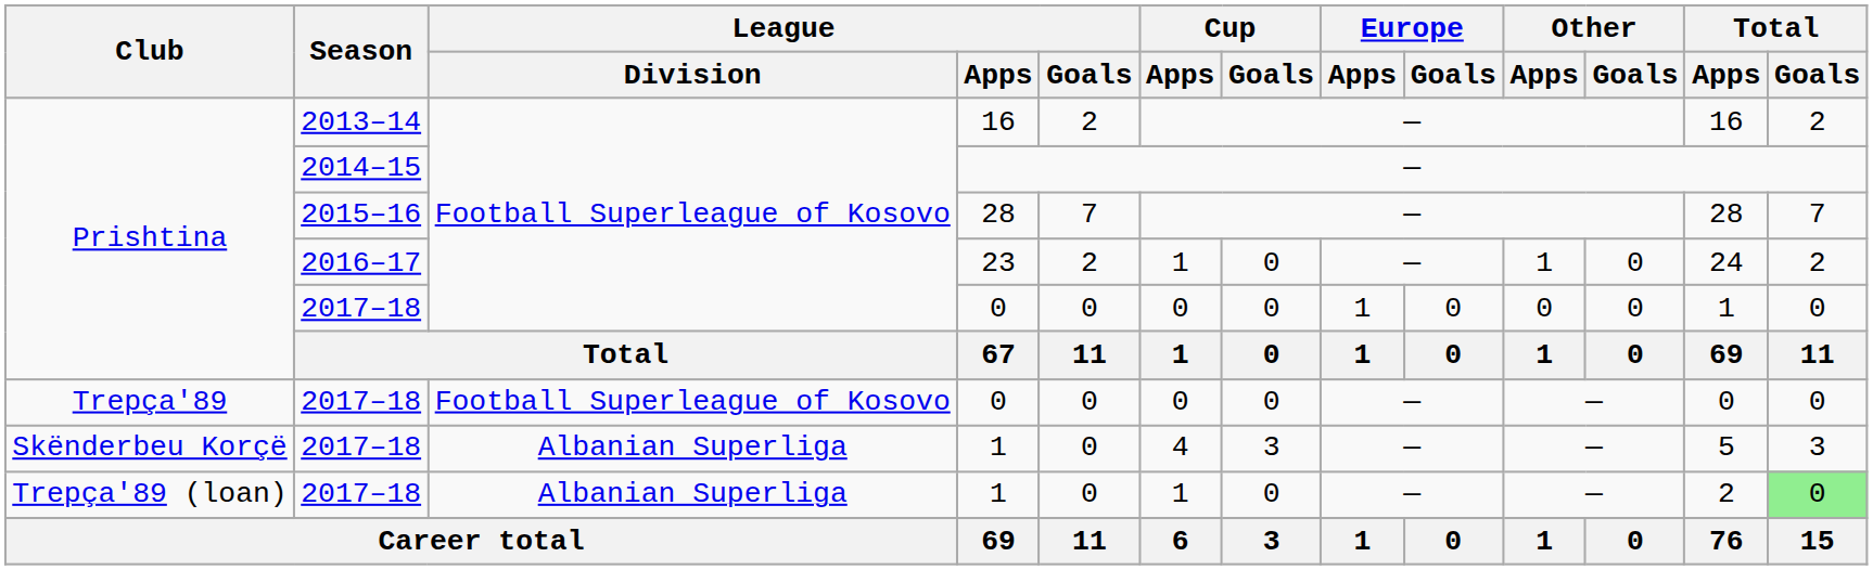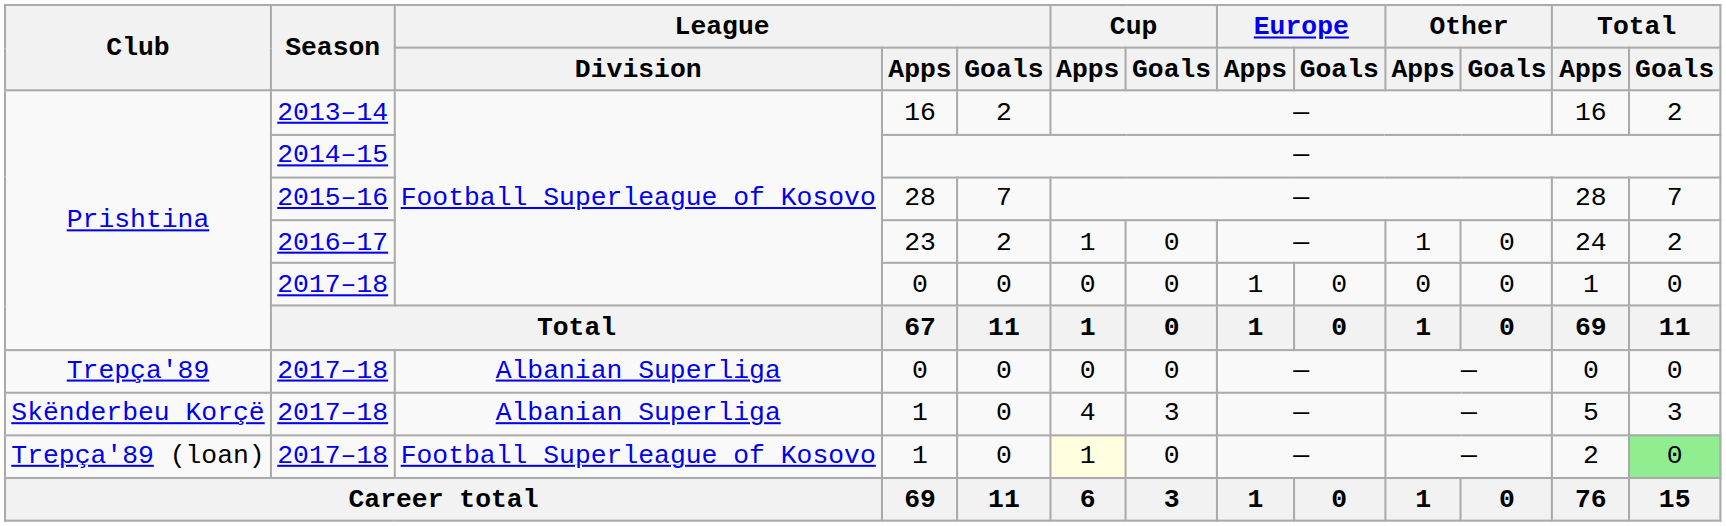Trepça'89 / 0 | League / Division: Football Superleague of Kosovo -> Albanian Superliga
Trepça'89 (loan) / 1 | League / Division: Albanian Superliga -> Football Superleague of Kosovo
Trepça'89 (loan) / 1 | Cup / Apps: no background -> lightyellow background
